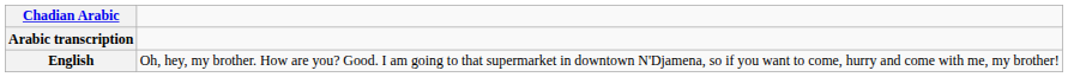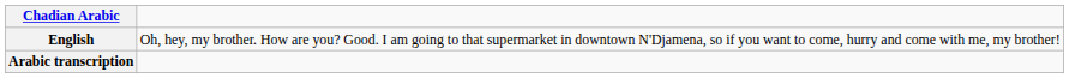rows swapped: Arabic transcription <-> English
